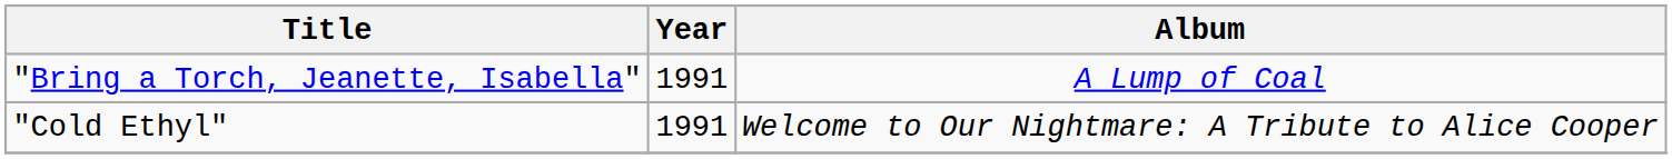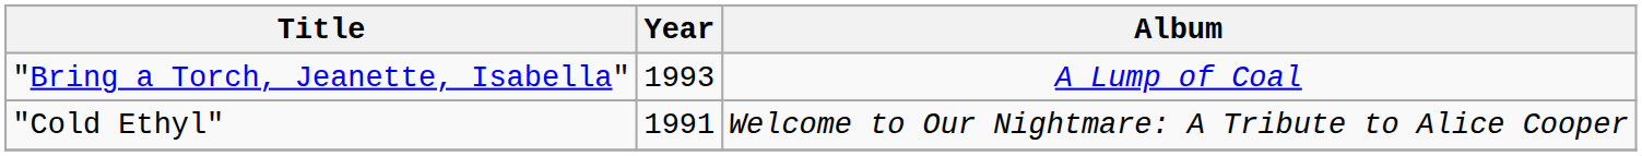"Bring a Torch, Jeanette, Isabella" | Year: 1991 -> 1993
